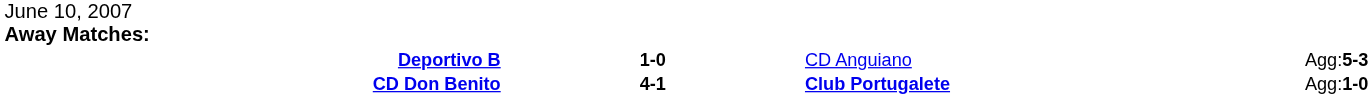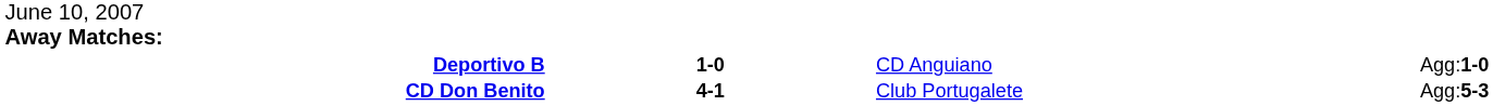Deportivo B | column 4: Agg:5-3 -> Agg:1-0
CD Don Benito | column 3: bold -> normal
CD Don Benito | column 4: Agg:1-0 -> Agg:5-3
